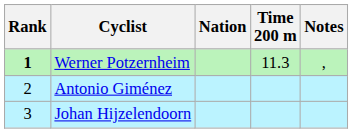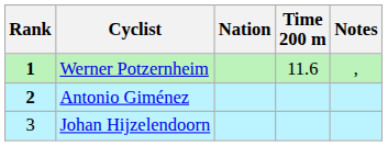Werner Potzernheim | Time 200 m: 11.3 -> 11.6
Antonio Giménez | Rank: normal -> bold
